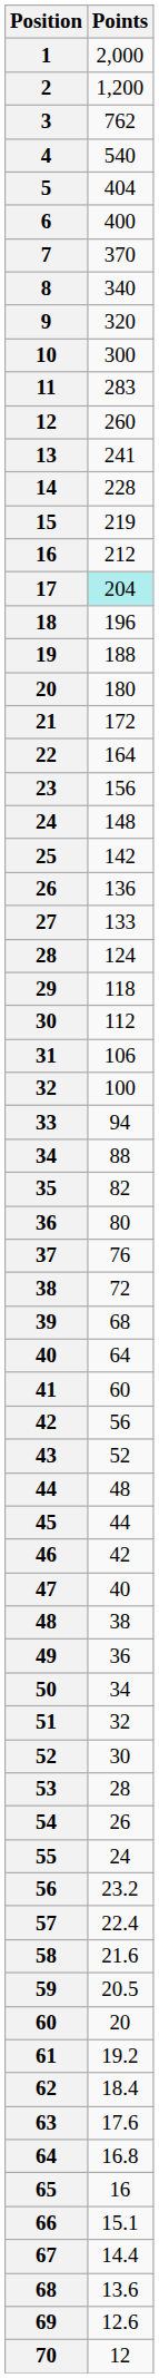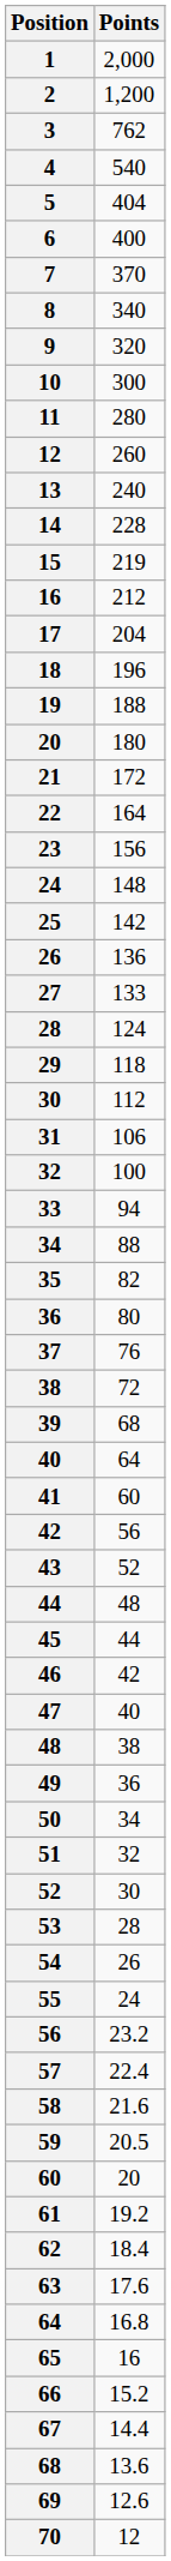11 | Points: 283 -> 280
13 | Points: 241 -> 240
17 | Points: paleturquoise background -> no background
66 | Points: 15.1 -> 15.2
